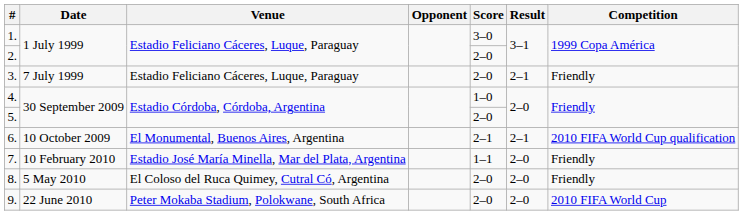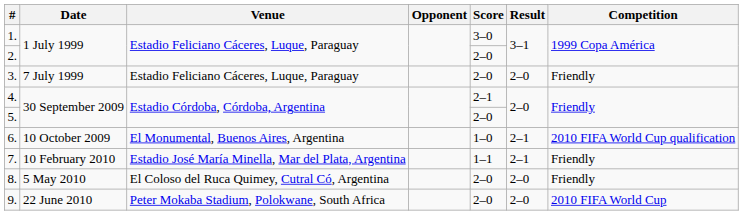3. | Result: 2–1 -> 2–0
4. | Score: 1–0 -> 2–1
6. | Score: 2–1 -> 1–0
7. | Result: 2–0 -> 2–1
